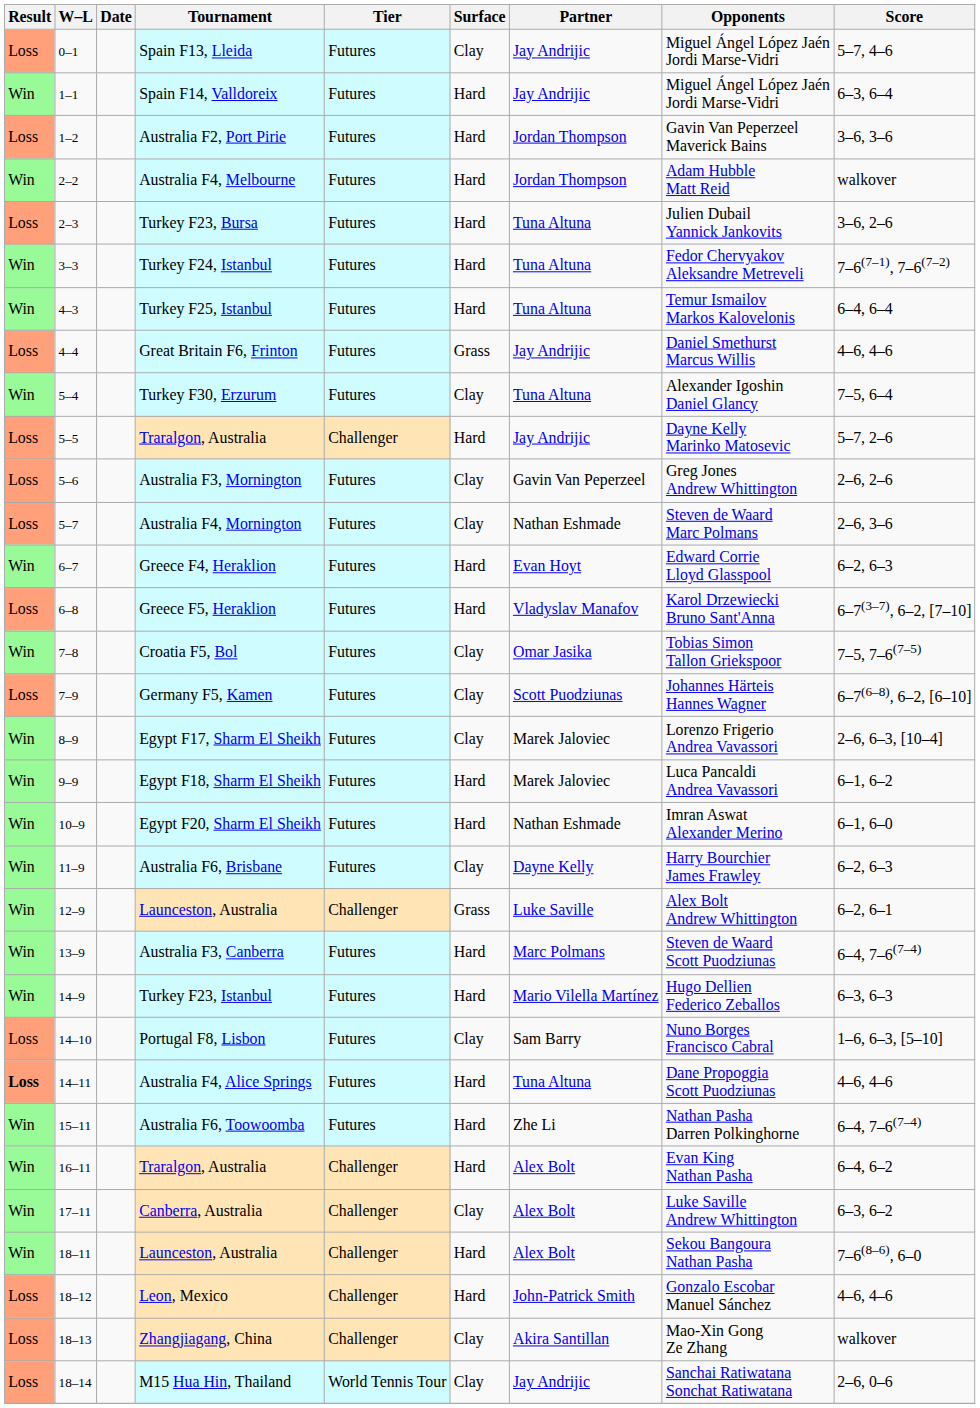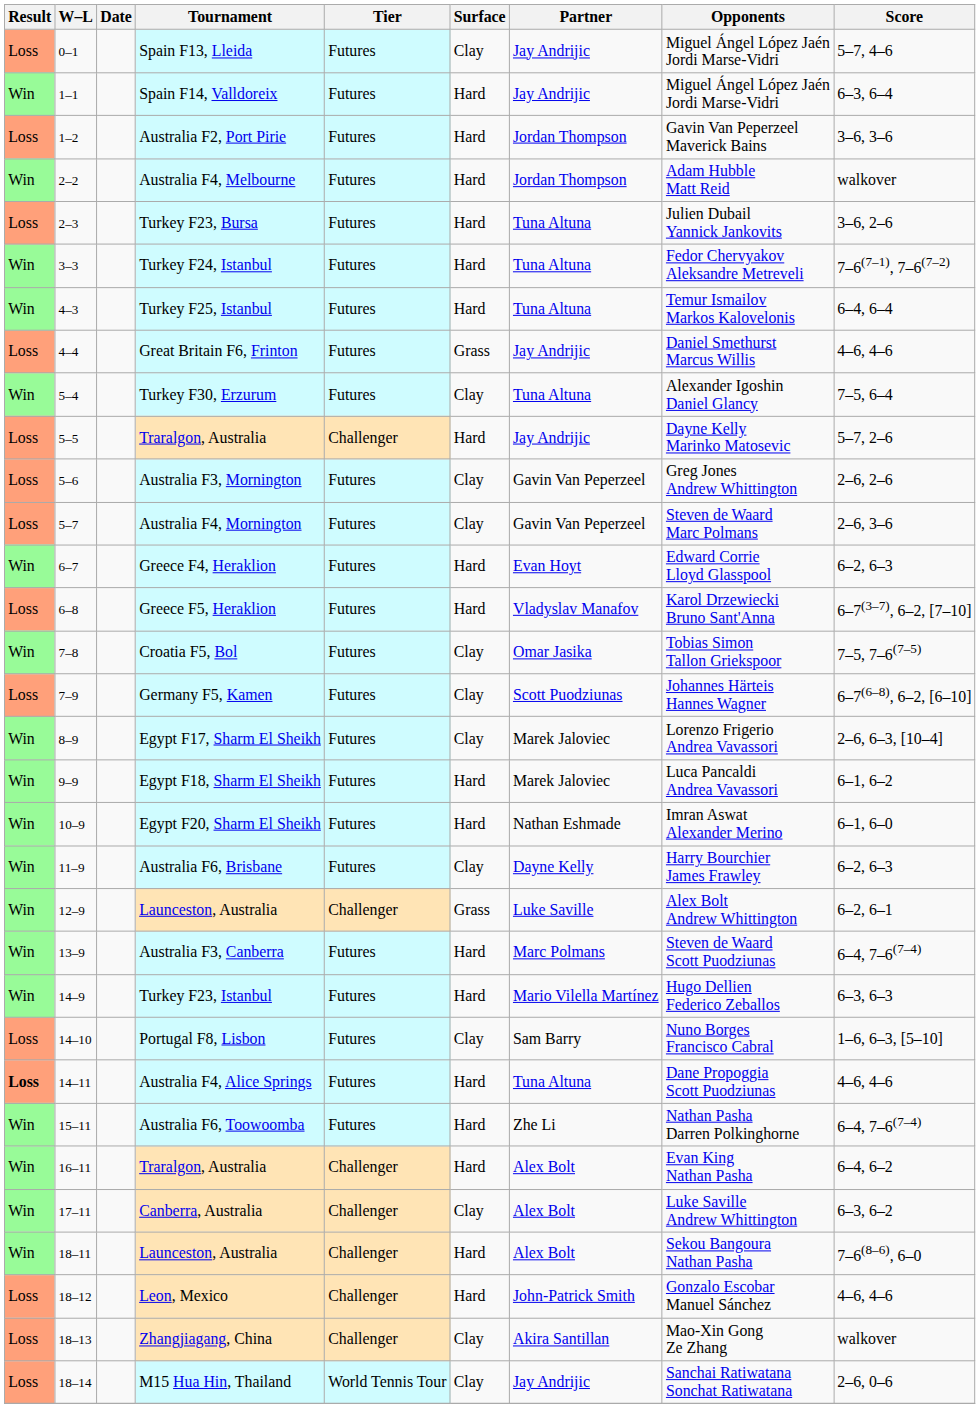Australia F4, Mornington | Partner: Nathan Eshmade -> Gavin Van Peperzeel
